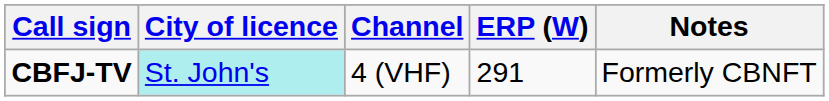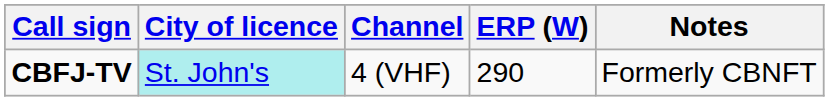CBFJ-TV | ERP (W): 291 -> 290
